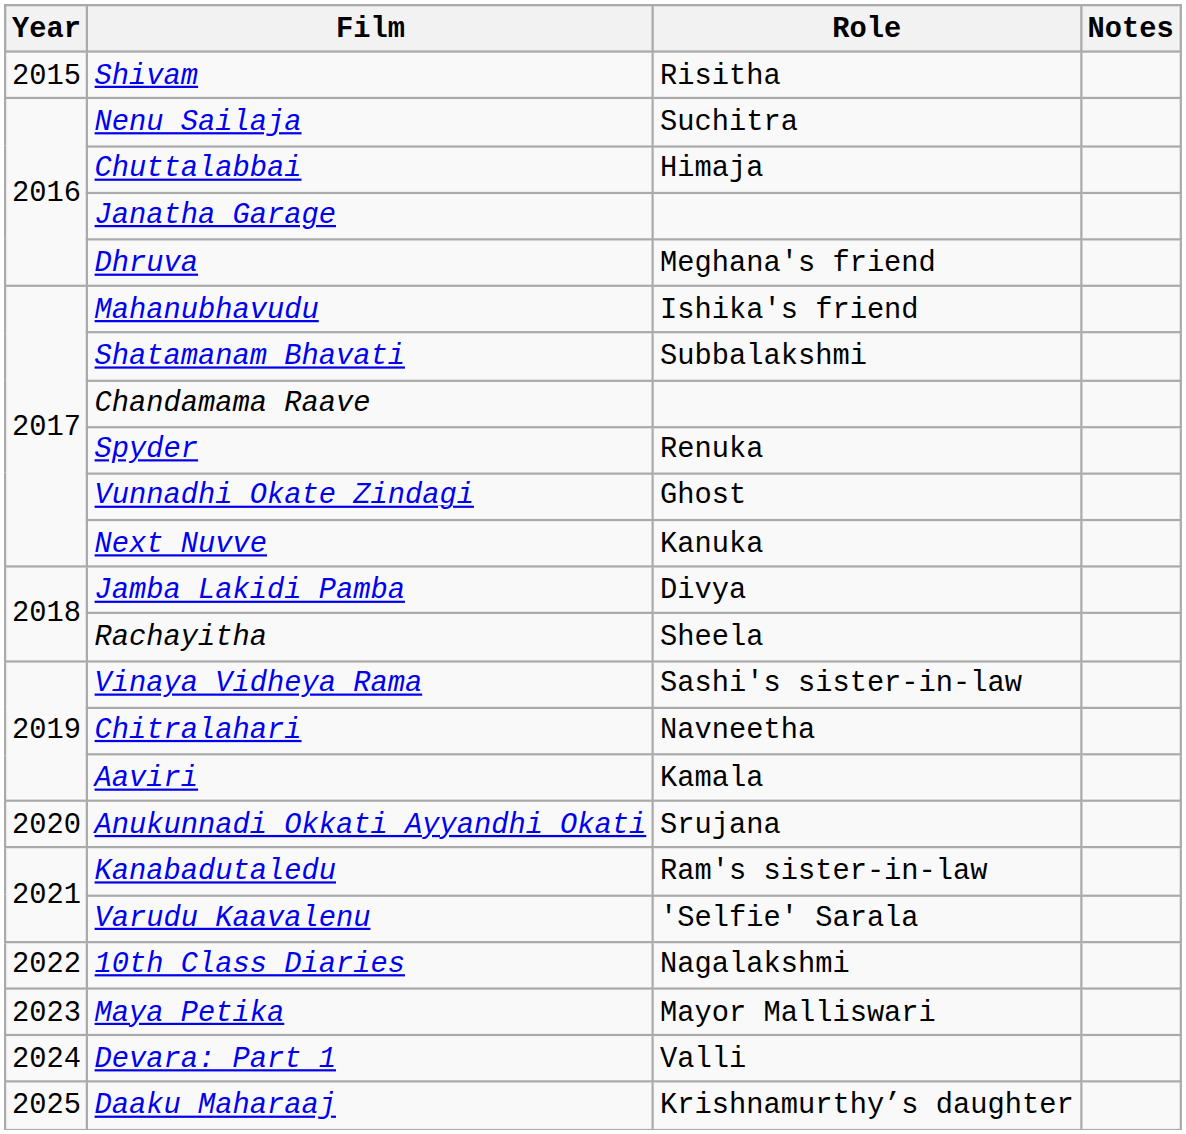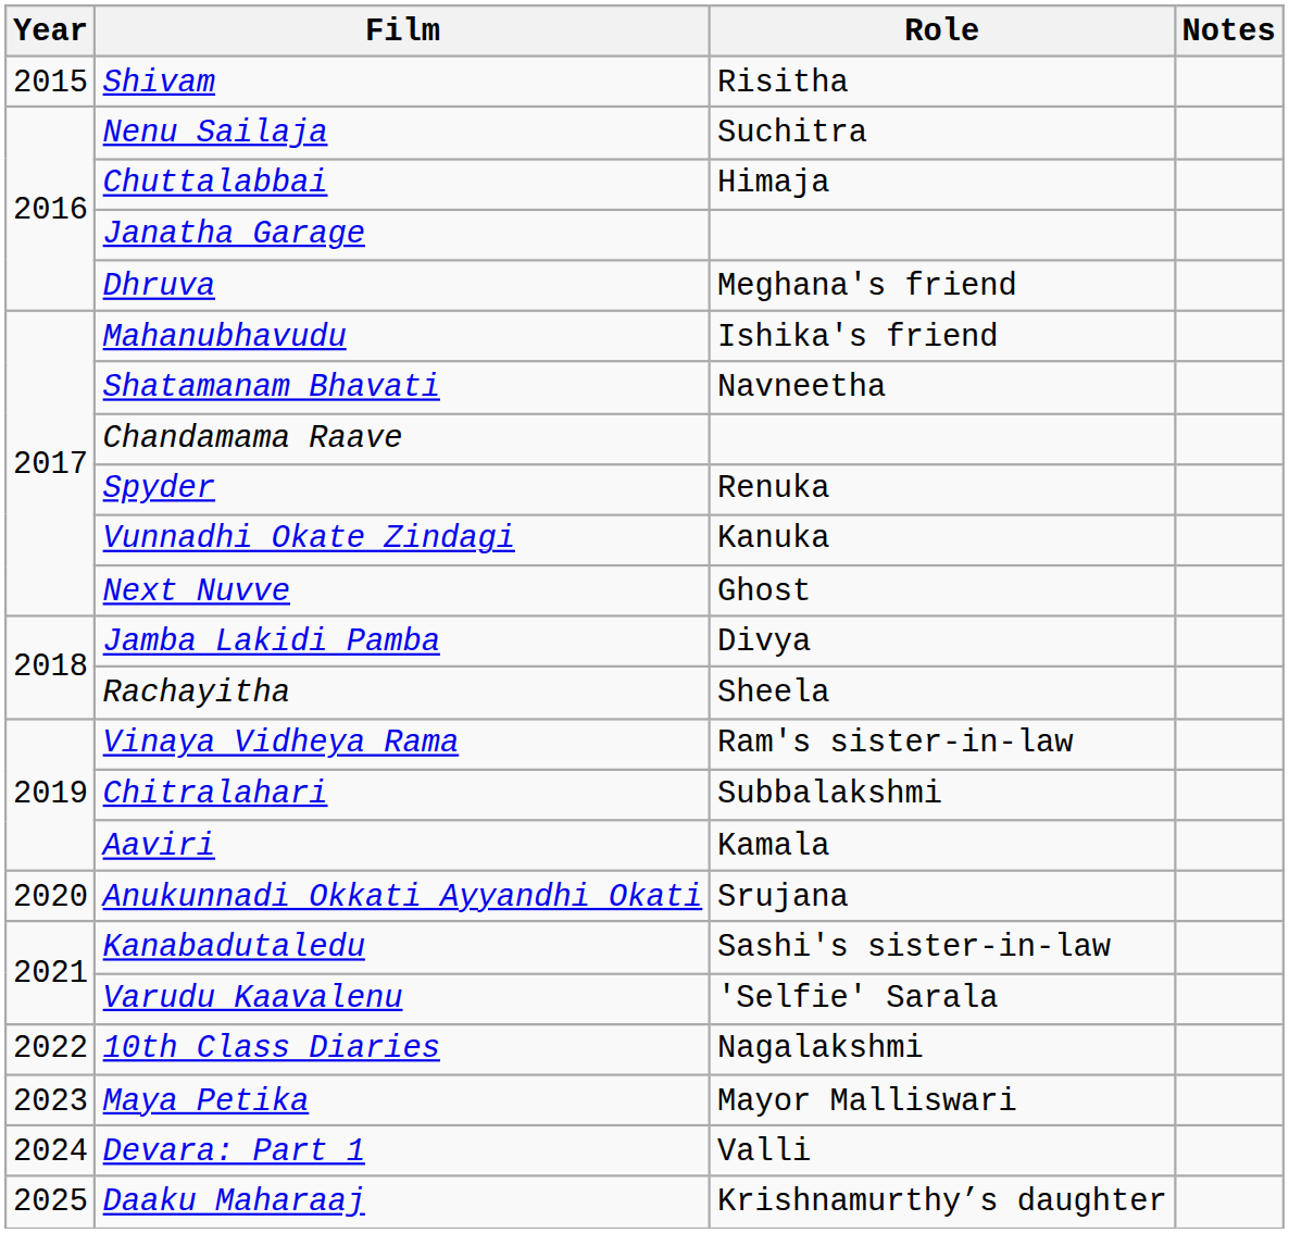Shatamanam Bhavati | Role: Subbalakshmi -> Navneetha
Vunnadhi Okate Zindagi | Role: Ghost -> Kanuka
Next Nuvve | Role: Kanuka -> Ghost
Vinaya Vidheya Rama | Role: Sashi's sister-in-law -> Ram's sister-in-law
Chitralahari | Role: Navneetha -> Subbalakshmi
Kanabadutaledu | Role: Ram's sister-in-law -> Sashi's sister-in-law
